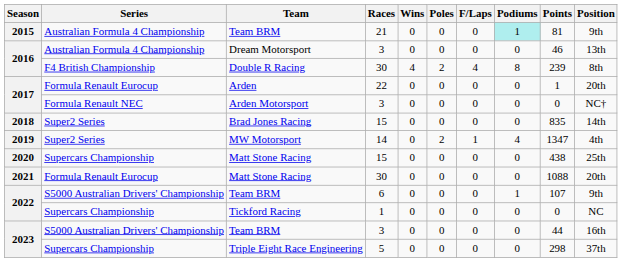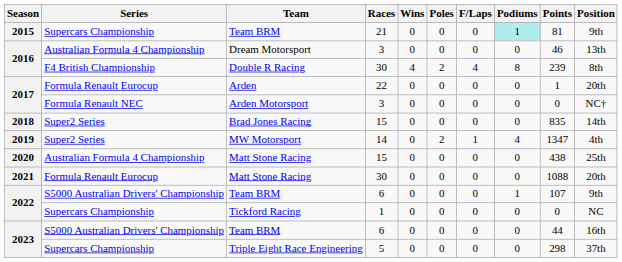2015 / Team BRM | Series: Australian Formula 4 Championship -> Supercars Championship
2020 / Matt Stone Racing | Series: Supercars Championship -> Australian Formula 4 Championship
2023 / Team BRM | Races: 3 -> 6
